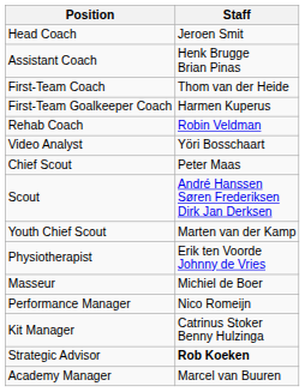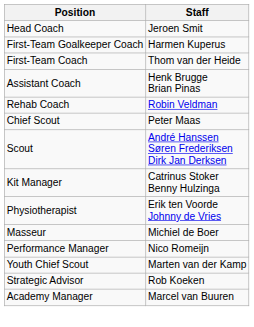rows swapped: Assistant Coach <-> First-Team Goalkeeper Coach
- row: Video Analyst | Yöri Bosschaart
rows swapped: Youth Chief Scout <-> Kit Manager
Strategic Advisor | Staff: bold -> normal
